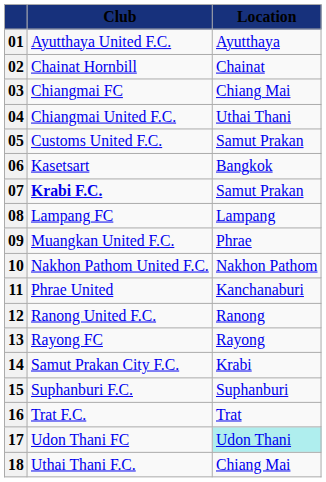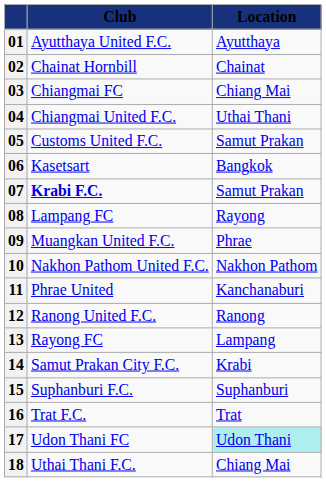08 | Location: Lampang -> Rayong
13 | Location: Rayong -> Lampang
